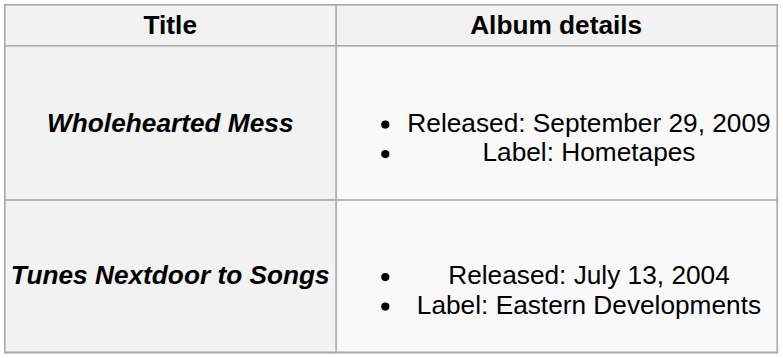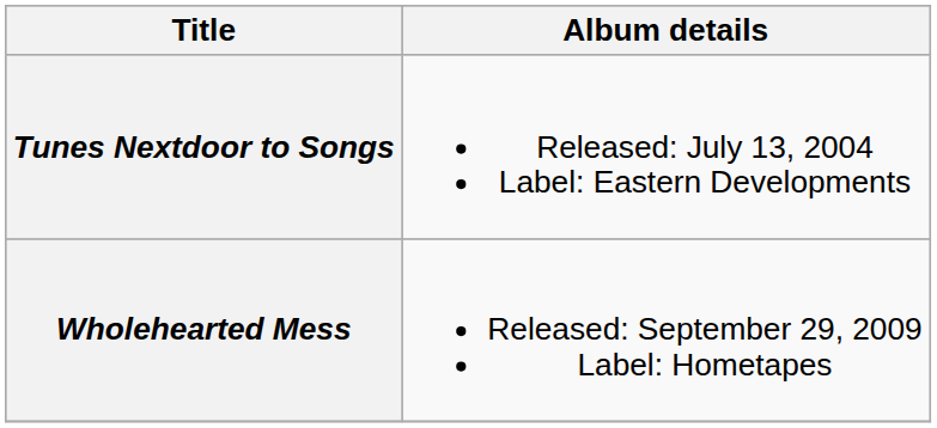rows swapped: Tunes Nextdoor to Songs <-> Wholehearted Mess
